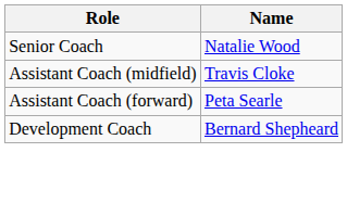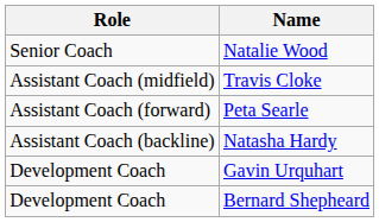+ row: Assistant Coach (backline) | Natasha Hardy
+ row: Development Coach | Gavin Urquhart
